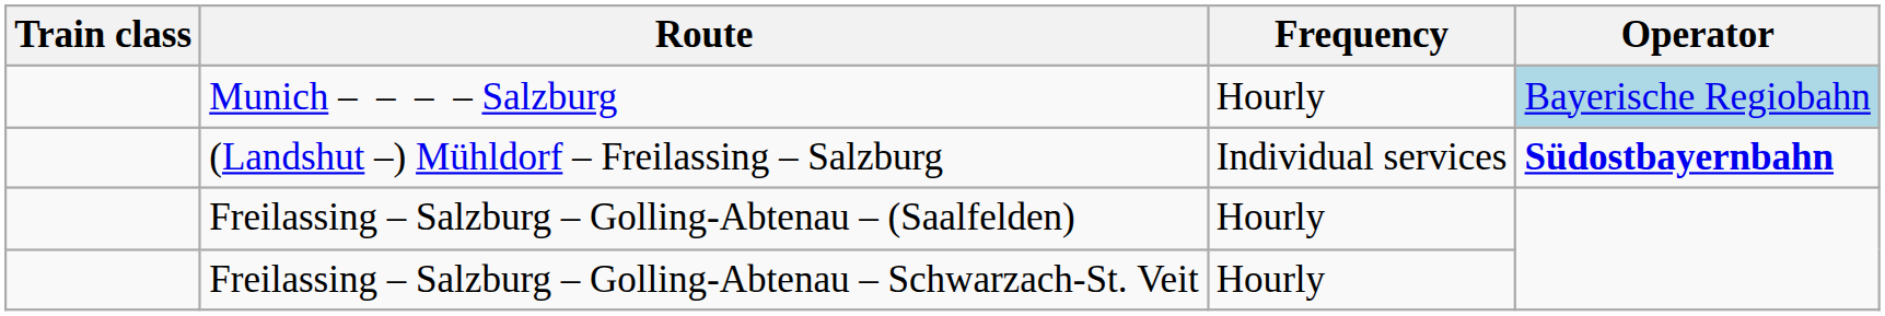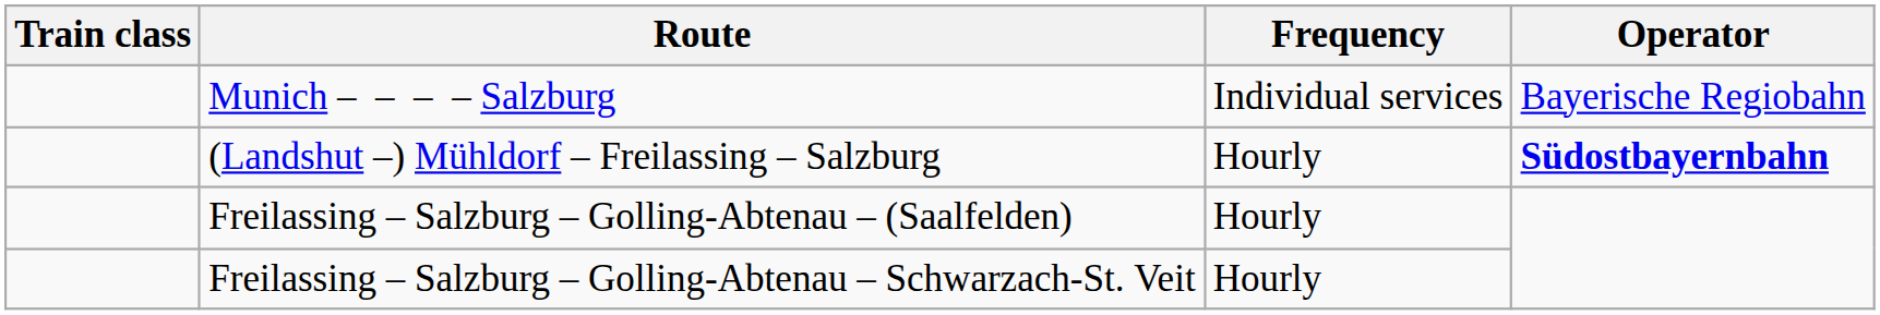Munich – – – – Salzburg | Frequency: Hourly -> Individual services
Munich – – – – Salzburg | Operator: lightblue background -> no background
(Landshut –) Mühldorf – Freilassing – Salzburg | Frequency: Individual services -> Hourly
